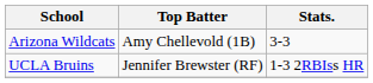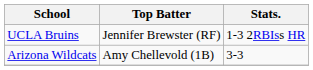rows swapped: UCLA Bruins <-> Arizona Wildcats
